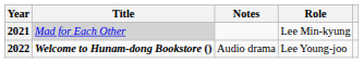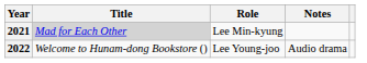columns swapped: Role <-> Notes
2022 | Title: bold -> normal
